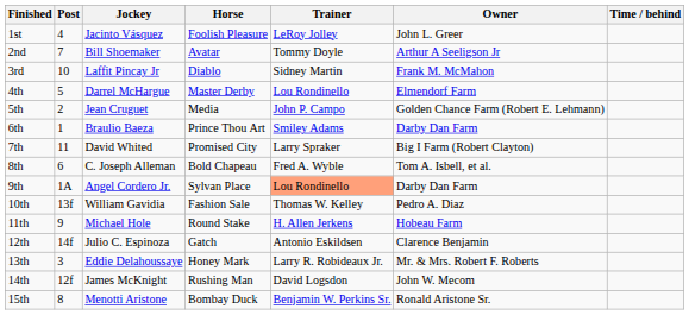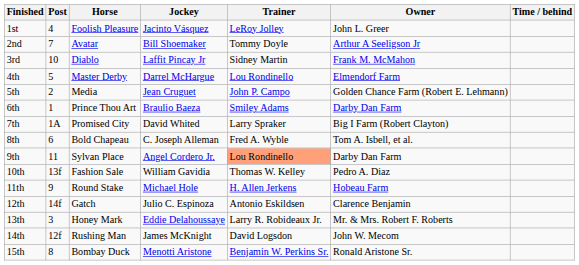columns swapped: Horse <-> Jockey
7th | Post: 11 -> 1A
9th | Post: 1A -> 11
